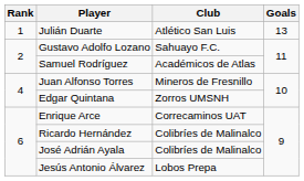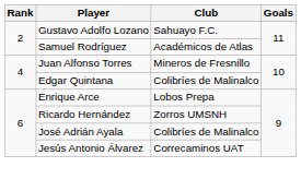- row: 1 | Julián Duarte | Atlético San Luis | 13
Edgar Quintana | Club: Zorros UMSNH -> Colibríes de Malinalco
Enrique Arce | Club: Correcaminos UAT -> Lobos Prepa
Ricardo Hernández | Club: Colibríes de Malinalco -> Zorros UMSNH
Jesús Antonio Álvarez | Club: Lobos Prepa -> Correcaminos UAT
